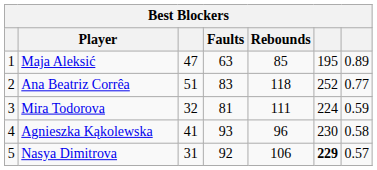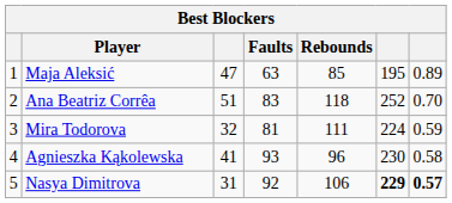Ana Beatriz Corrêa | column 7: 0.77 -> 0.70
Nasya Dimitrova | column 7: normal -> bold
